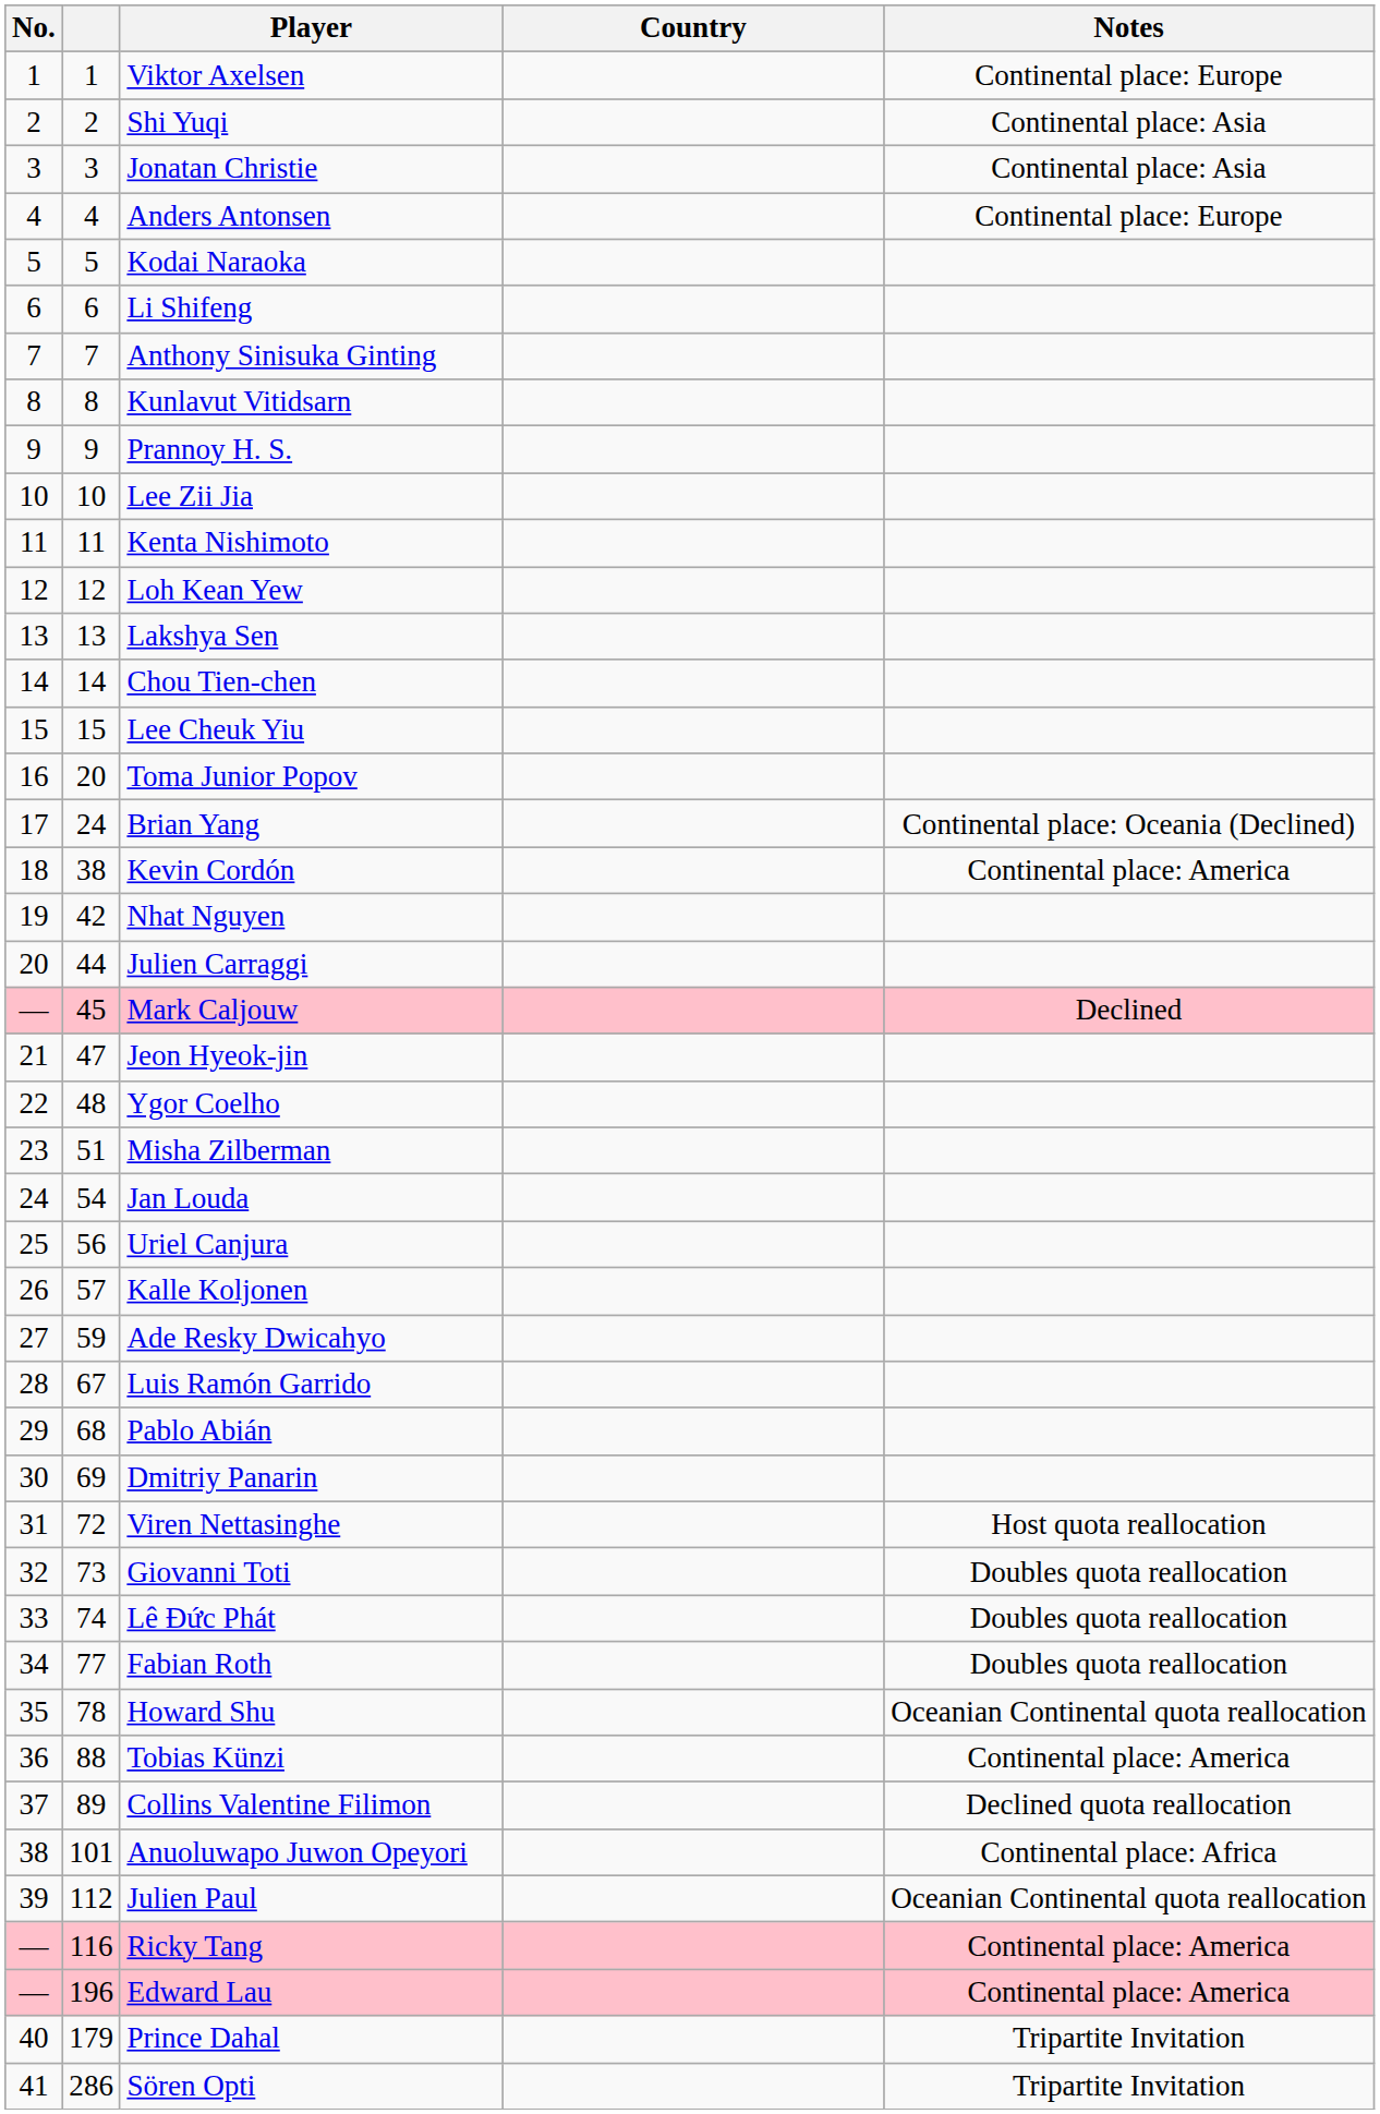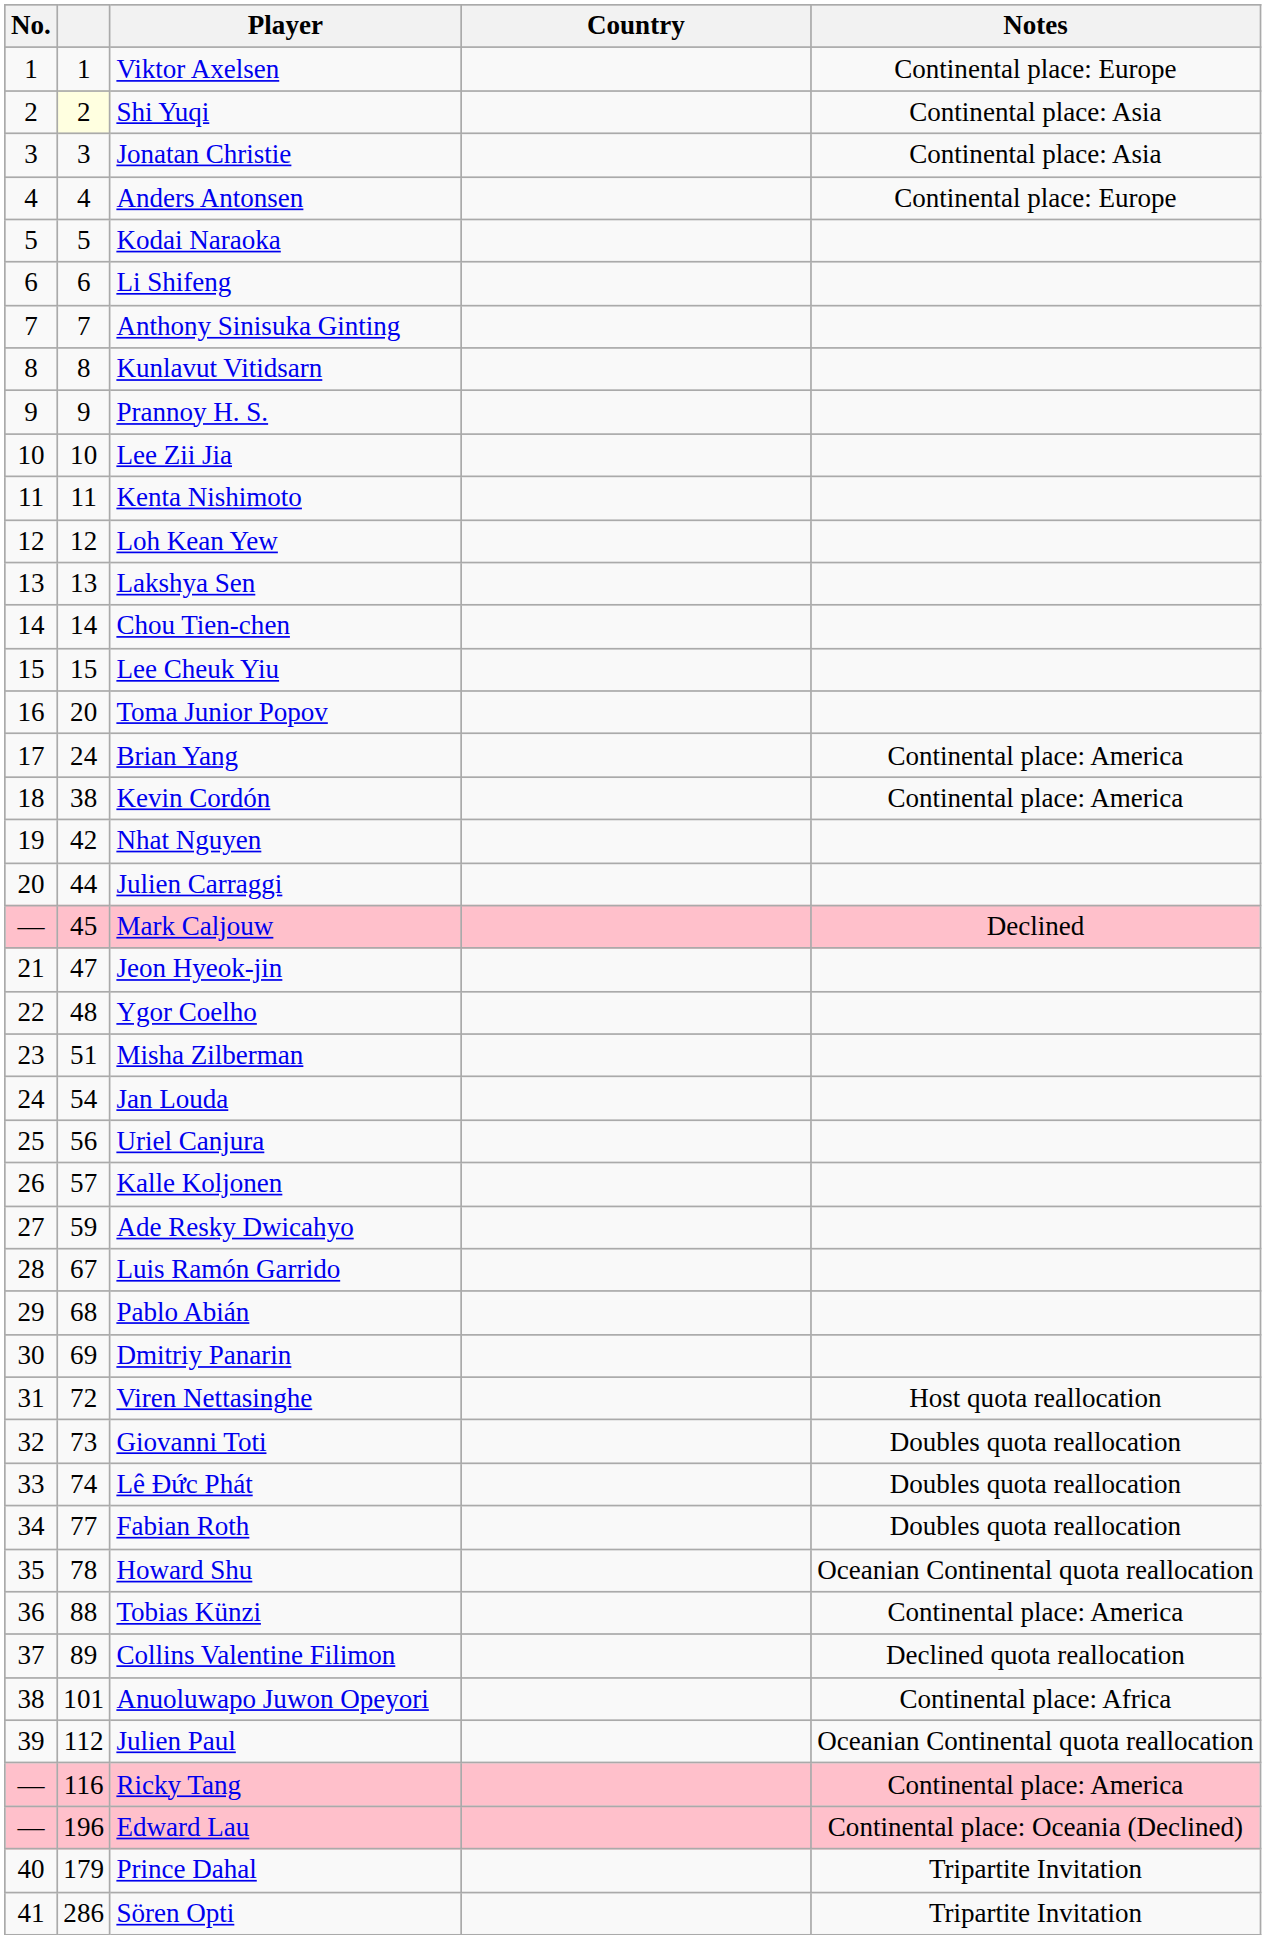Shi Yuqi | column 2: no background -> lightyellow background
Brian Yang | Notes: Continental place: Oceania (Declined) -> Continental place: America
Edward Lau | Notes: Continental place: America -> Continental place: Oceania (Declined)
